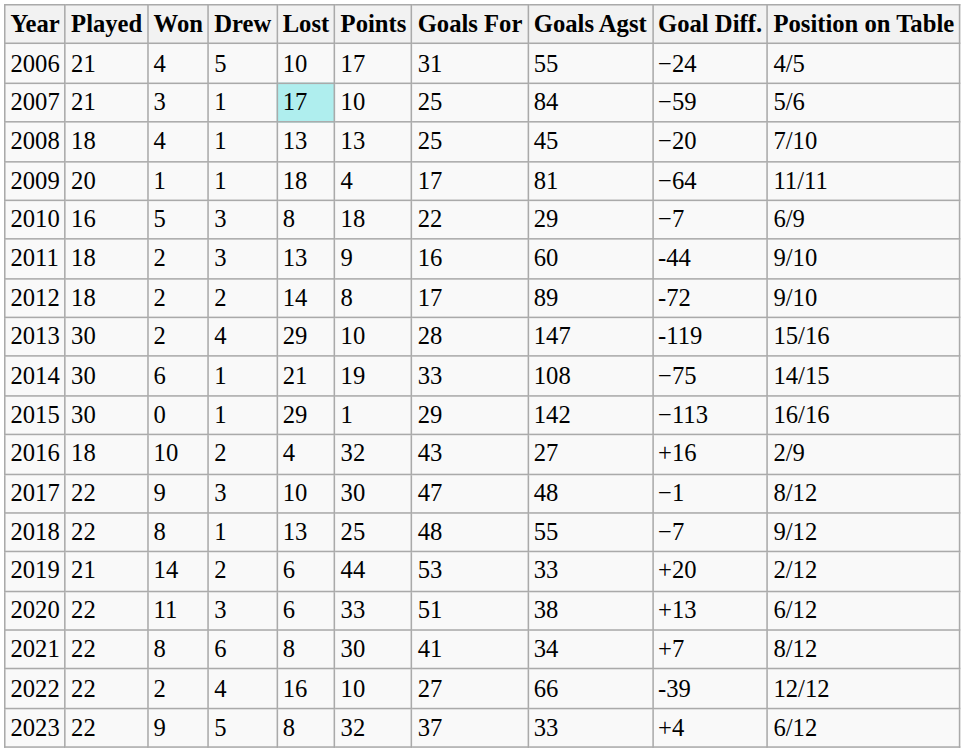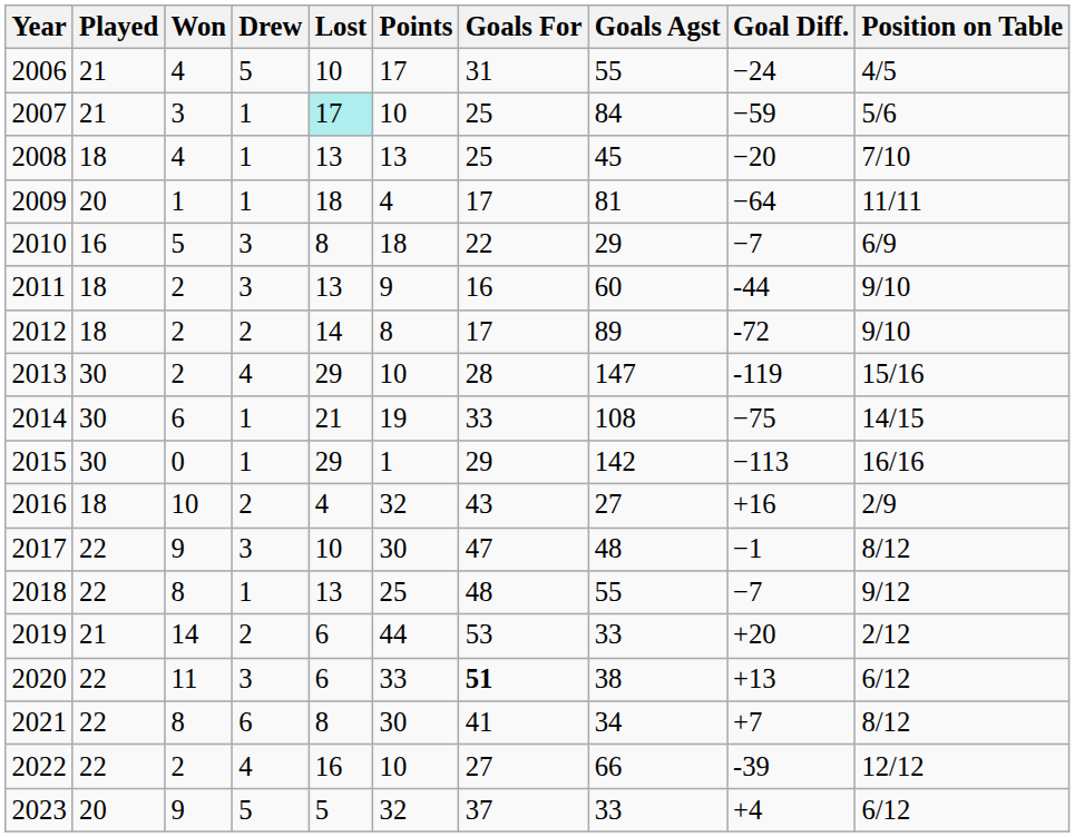2020 | Goals For: normal -> bold
2023 | Played: 22 -> 20
2023 | Lost: 8 -> 5
